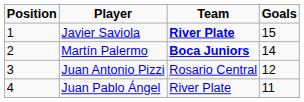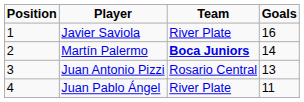Javier Saviola | Team: bold -> normal
Javier Saviola | Goals: 15 -> 16
Juan Antonio Pizzi | Goals: 12 -> 13
